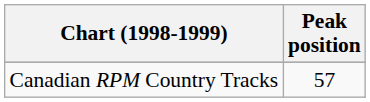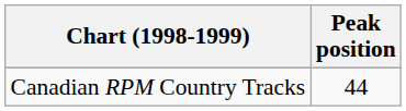Canadian RPM Country Tracks | Peak position: 57 -> 44
